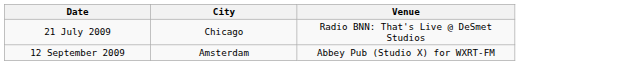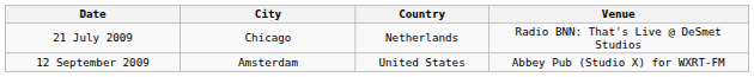+ column: Country | Netherlands | United States
